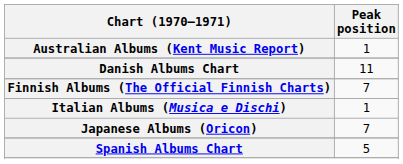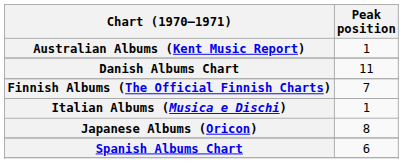Japanese Albums (Oricon) | Peak position: 7 -> 8
Spanish Albums Chart | Peak position: 5 -> 6
